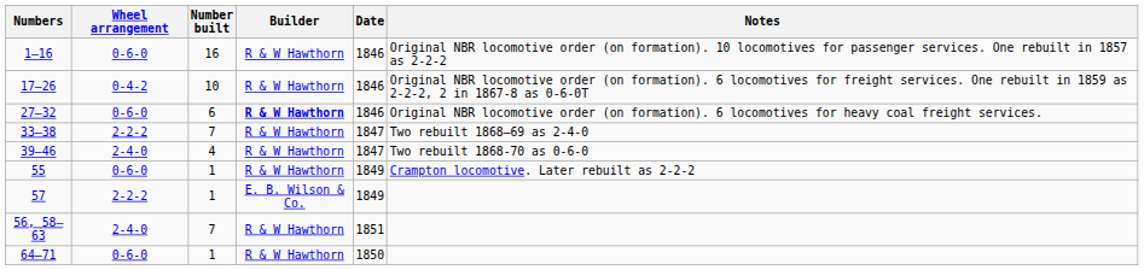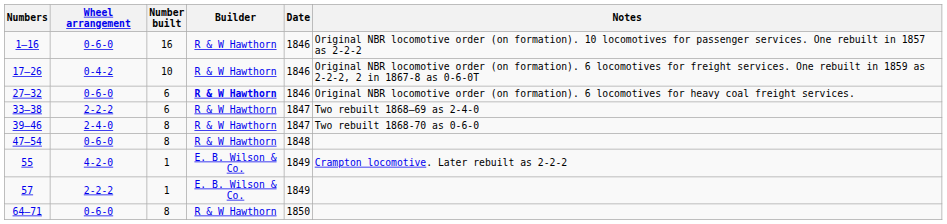33–38 | Number built: 7 -> 6
39–46 | Number built: 4 -> 8
+ row: 47–54 | 0-6-0 | 8 | R & W Hawthorn | 1848
55 | Wheel arrangement: 0-6-0 -> 4-2-0
55 | Builder: R & W Hawthorn -> E. B. Wilson & Co.
- row: 56, 58–63 | 2-4-0 | 7 | R & W Hawthorn | 1851
64–71 | Number built: 1 -> 8
